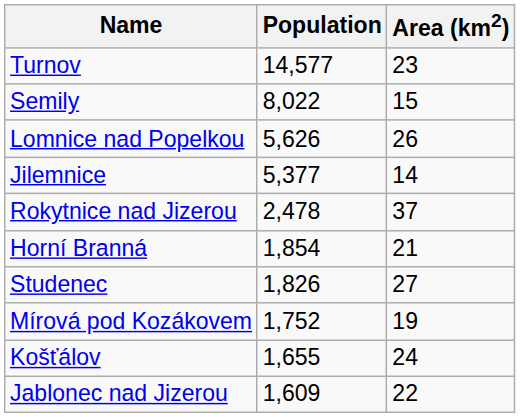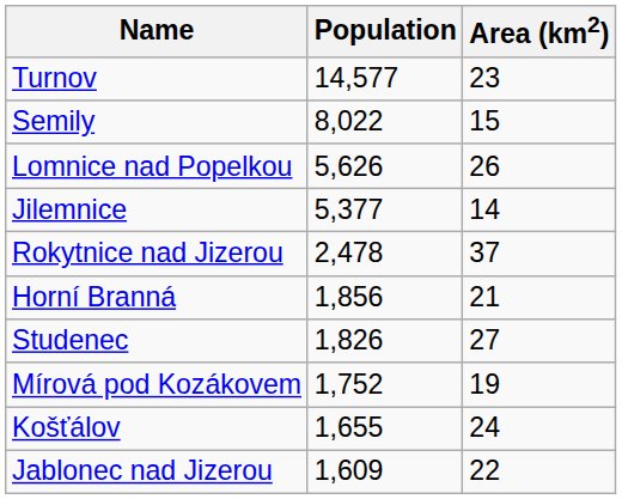Horní Branná | Population: 1,854 -> 1,856
